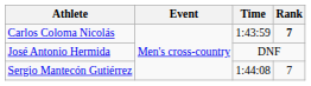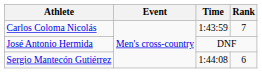Carlos Coloma Nicolás | Rank: bold -> normal
Sergio Mantecón Gutiérrez | Rank: 7 -> 6
